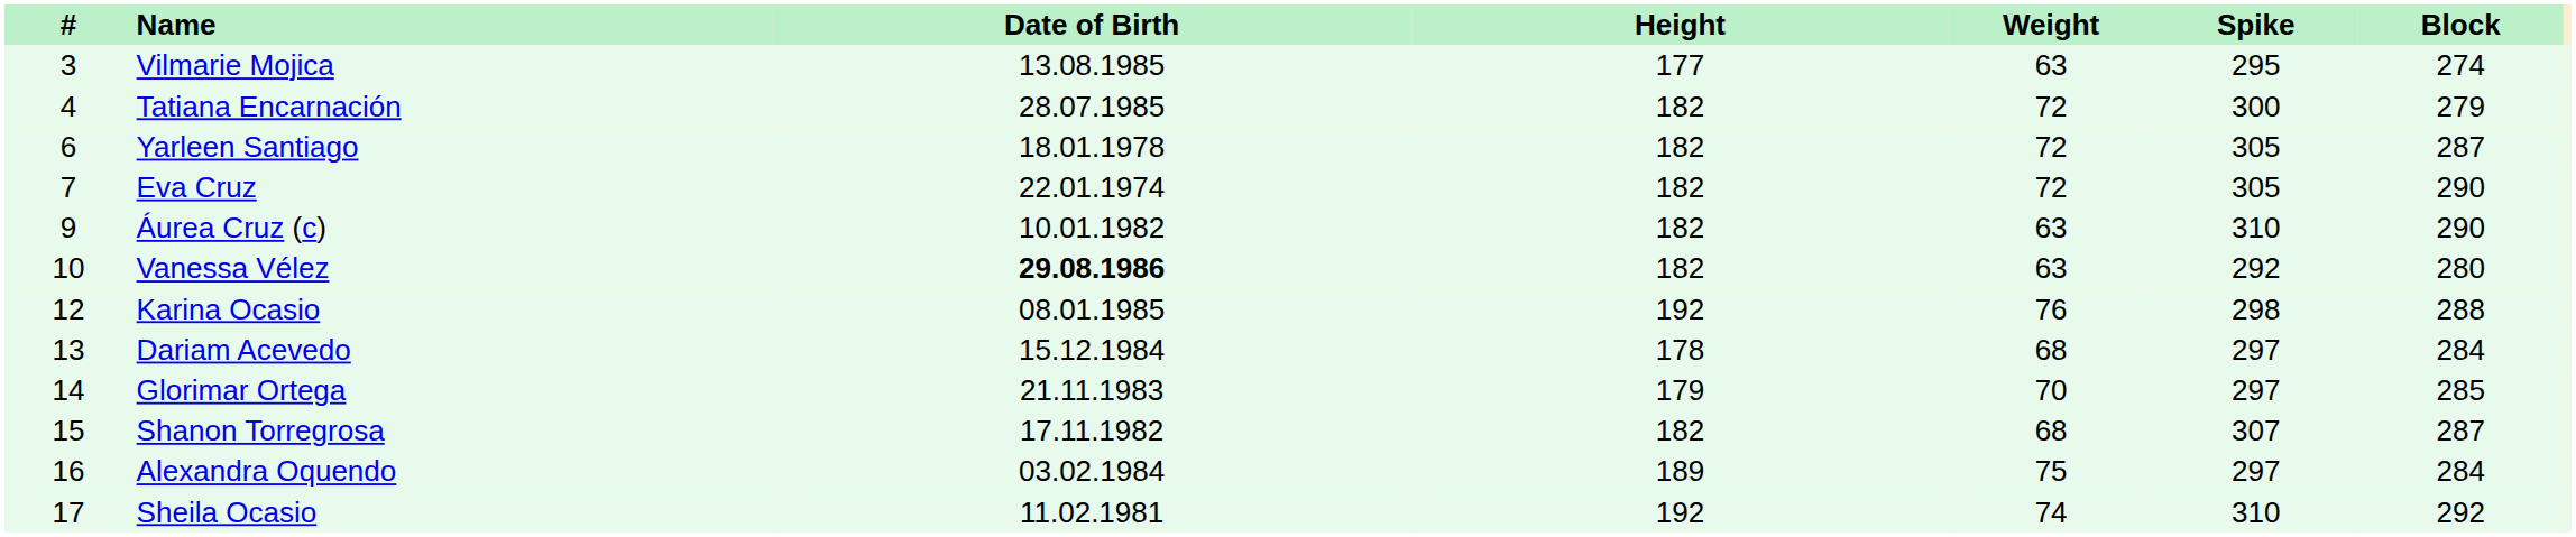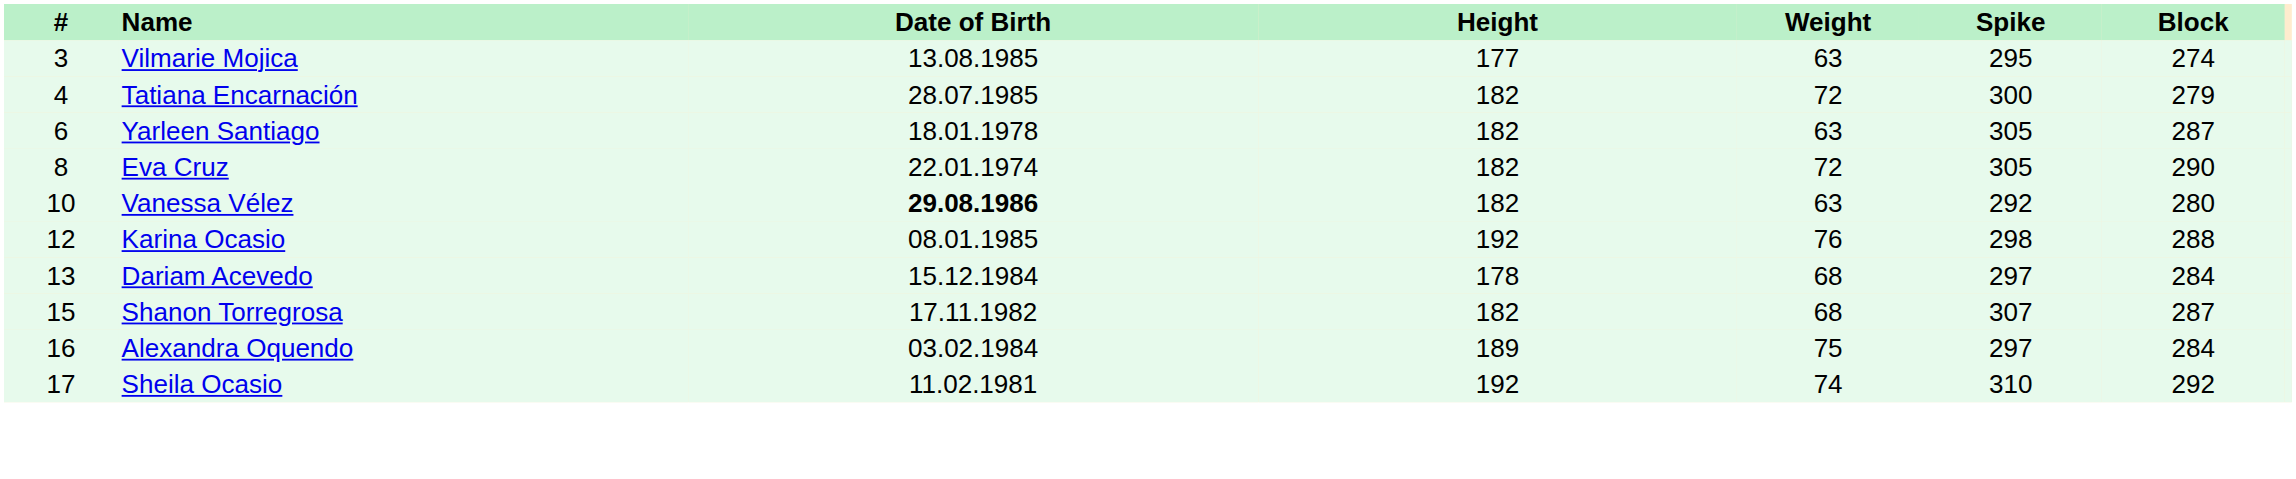Yarleen Santiago | Weight: 72 -> 63
Eva Cruz | #: 7 -> 8
- row: 9 | Áurea Cruz (c) | 10.01.1982 | 182 | 63 | 310 | 290
- row: 14 | Glorimar Ortega | 21.11.1983 | 179 | 70 | 297 | 285
